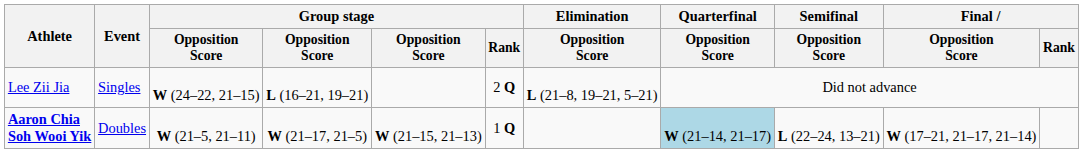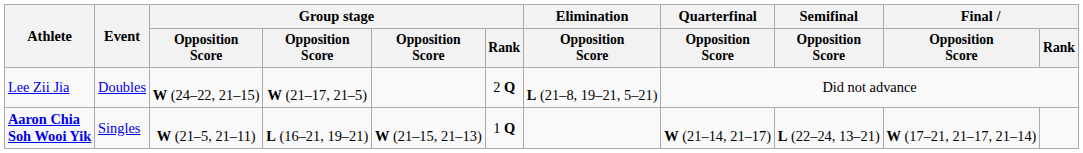Lee Zii Jia | Event: Singles -> Doubles
Lee Zii Jia | column 4: L (16–21, 19–21) -> W (21–17, 21–5)
Aaron Chia Soh Wooi Yik | Event: Doubles -> Singles
Aaron Chia Soh Wooi Yik | column 4: W (21–17, 21–5) -> L (16–21, 19–21)
Aaron Chia Soh Wooi Yik | Quarterfinal / Opposition Score: lightblue background -> no background
